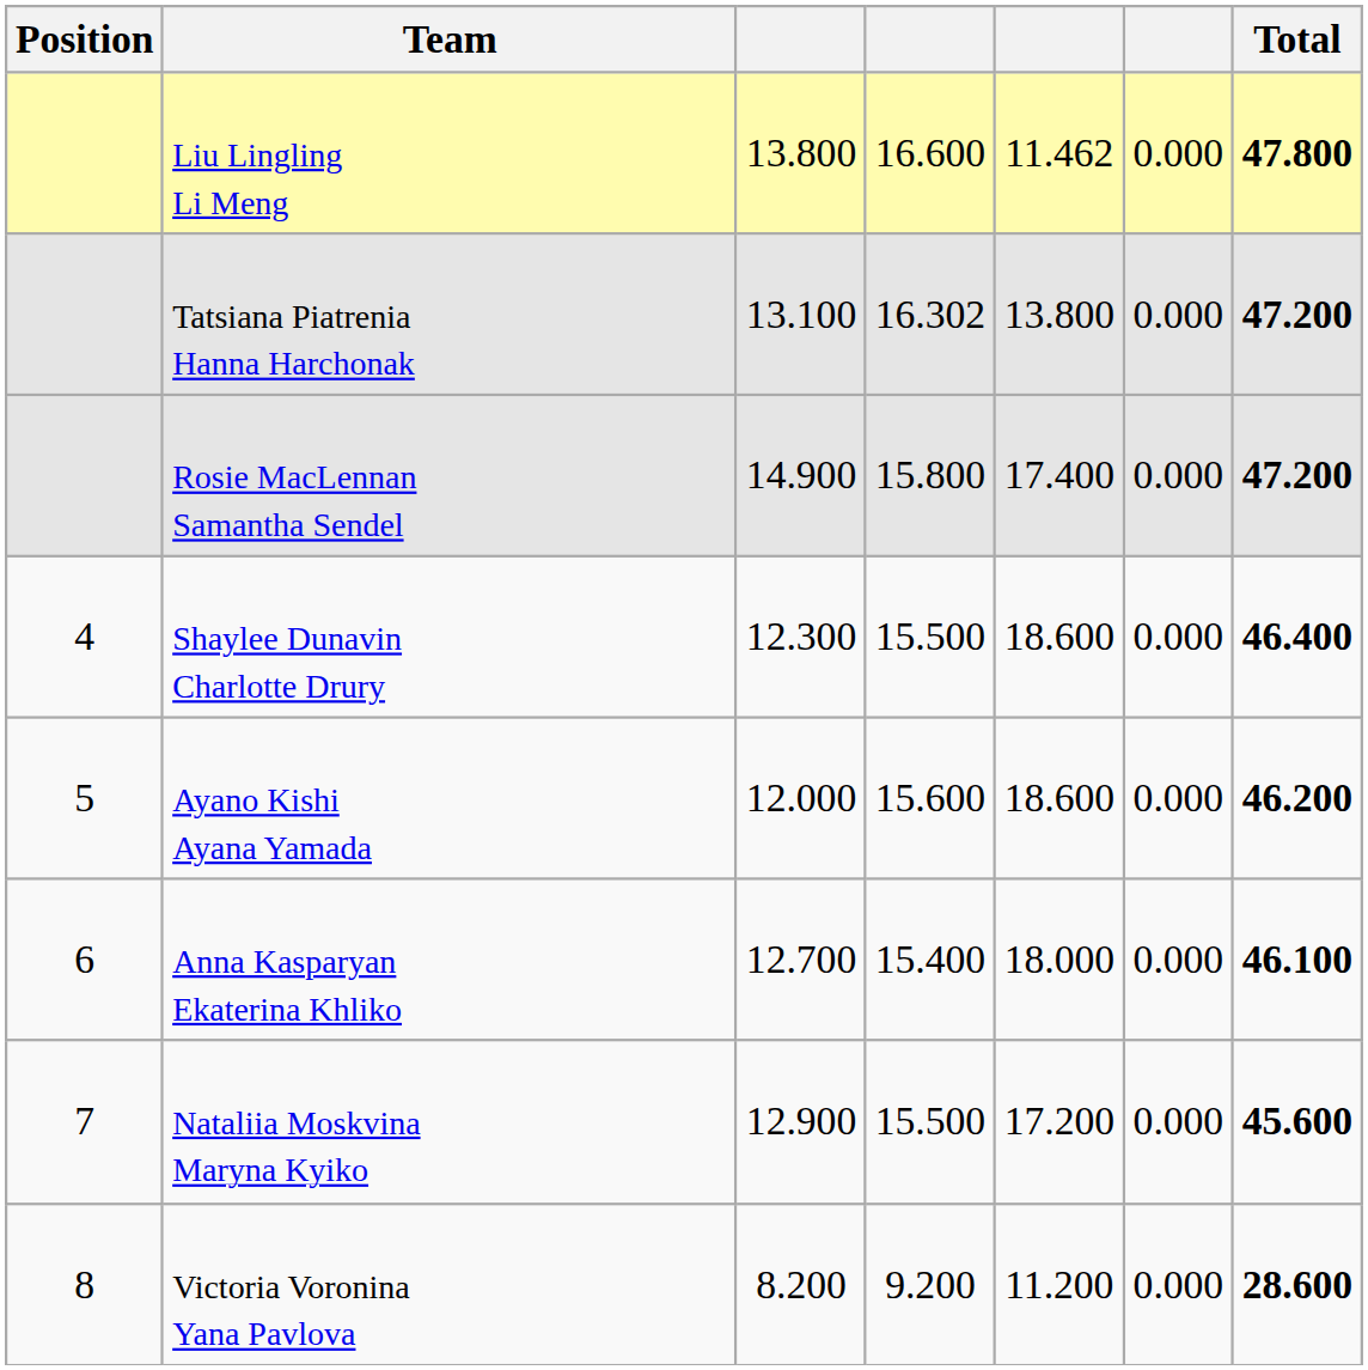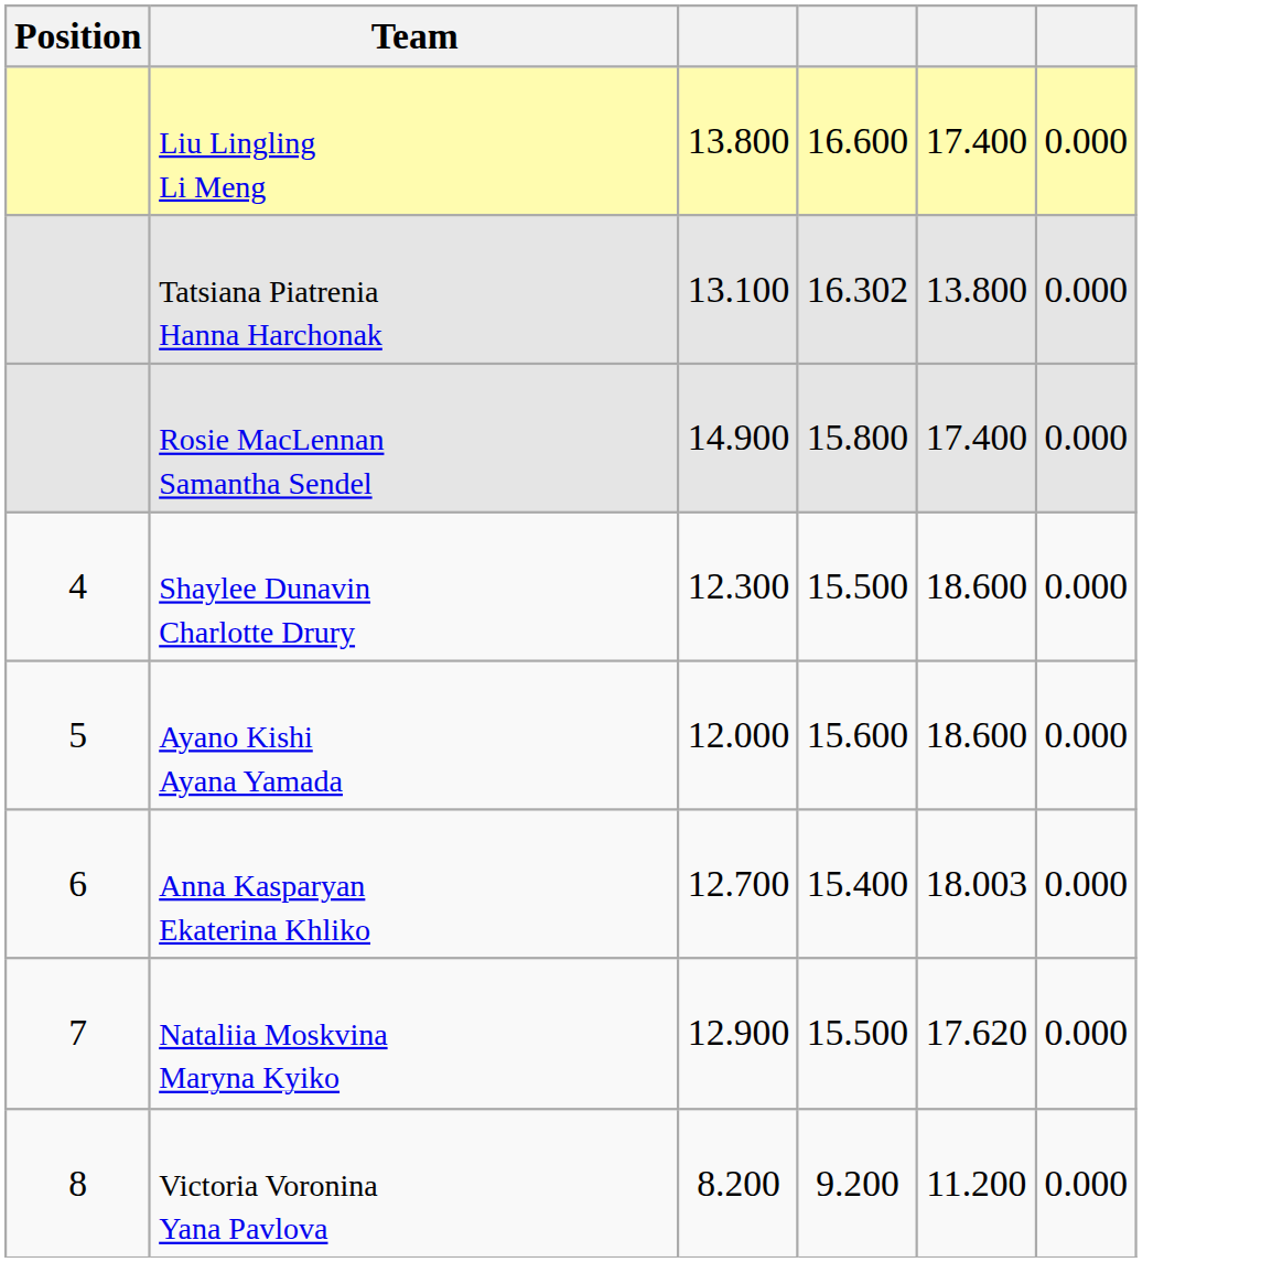- column: Total | 47.800 | 47.200 | 47.200 | 46.400 | 46.200 | 46.100 | 45.600 | 28.600
Liu Lingling Li Meng | column 5: 11.462 -> 17.400
Anna Kasparyan Ekaterina Khliko | column 5: 18.000 -> 18.003
Nataliia Moskvina Maryna Kyiko | column 5: 17.200 -> 17.620
